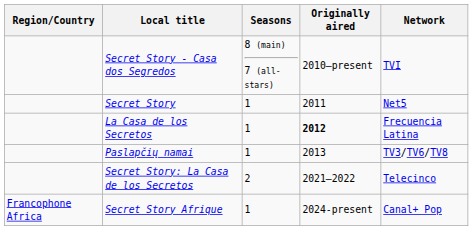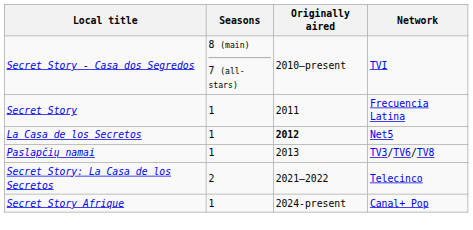- column: Region/Country | Francophone Africa
Secret Story | Network: Net5 -> Frecuencia Latina
La Casa de los Secretos | Network: Frecuencia Latina -> Net5
